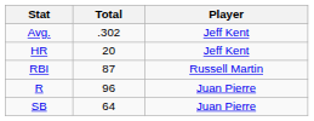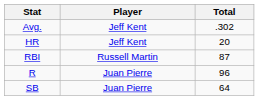columns swapped: Player <-> Total
